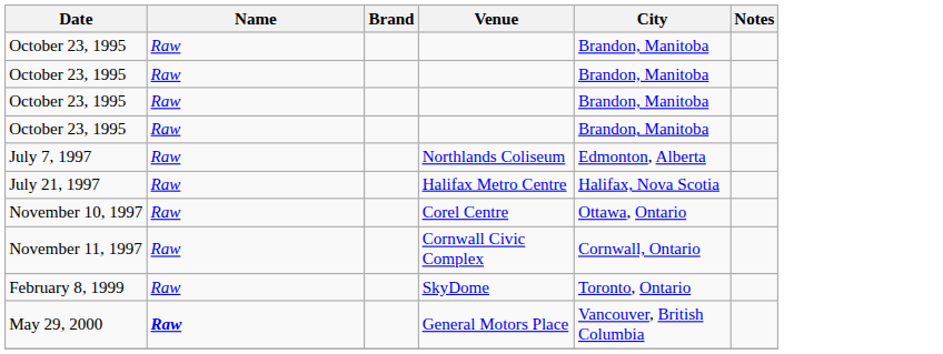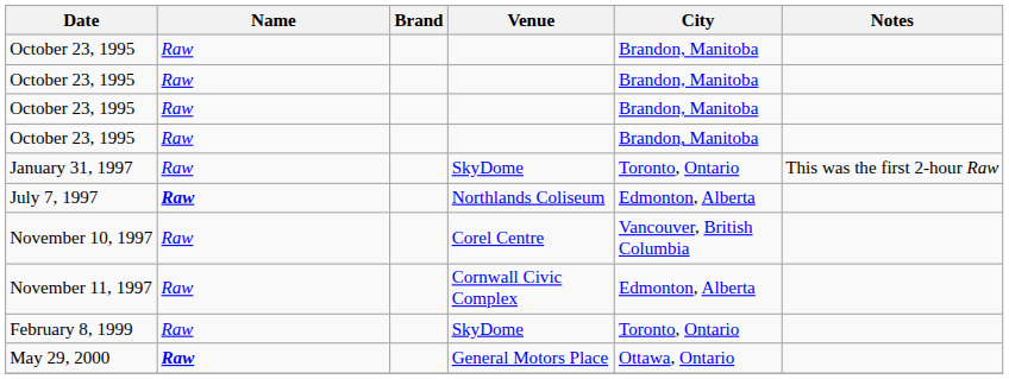+ row: January 31, 1997 | Raw | SkyDome | Toronto, Ontario | This was the first 2-hour Raw
July 7, 1997 | Name: normal -> bold
- row: July 21, 1997 | Raw | Halifax Metro Centre | Halifax, Nova Scotia
November 10, 1997 | City: Ottawa, Ontario -> Vancouver, British Columbia
November 11, 1997 | City: Cornwall, Ontario -> Edmonton, Alberta
May 29, 2000 | City: Vancouver, British Columbia -> Ottawa, Ontario
